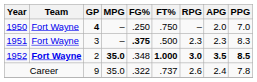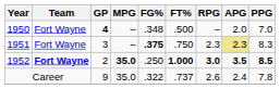1950 | FG%: .250 -> .348
1950 | FT%: .750 -> .500
1951 | FT%: .500 -> .750
1951 | APG: no background -> khaki background
1952 | FG%: .348 -> .250
